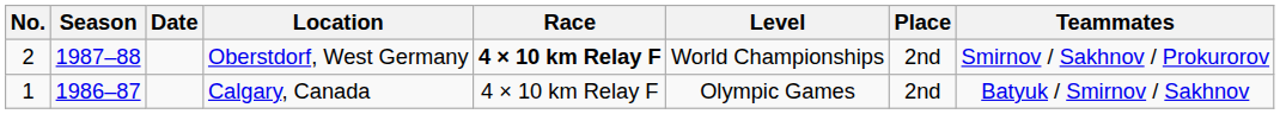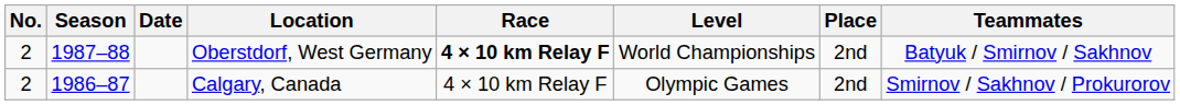Oberstdorf, West Germany | Teammates: Smirnov / Sakhnov / Prokurorov -> Batyuk / Smirnov / Sakhnov
Calgary, Canada | No.: 1 -> 2
Calgary, Canada | Teammates: Batyuk / Smirnov / Sakhnov -> Smirnov / Sakhnov / Prokurorov
